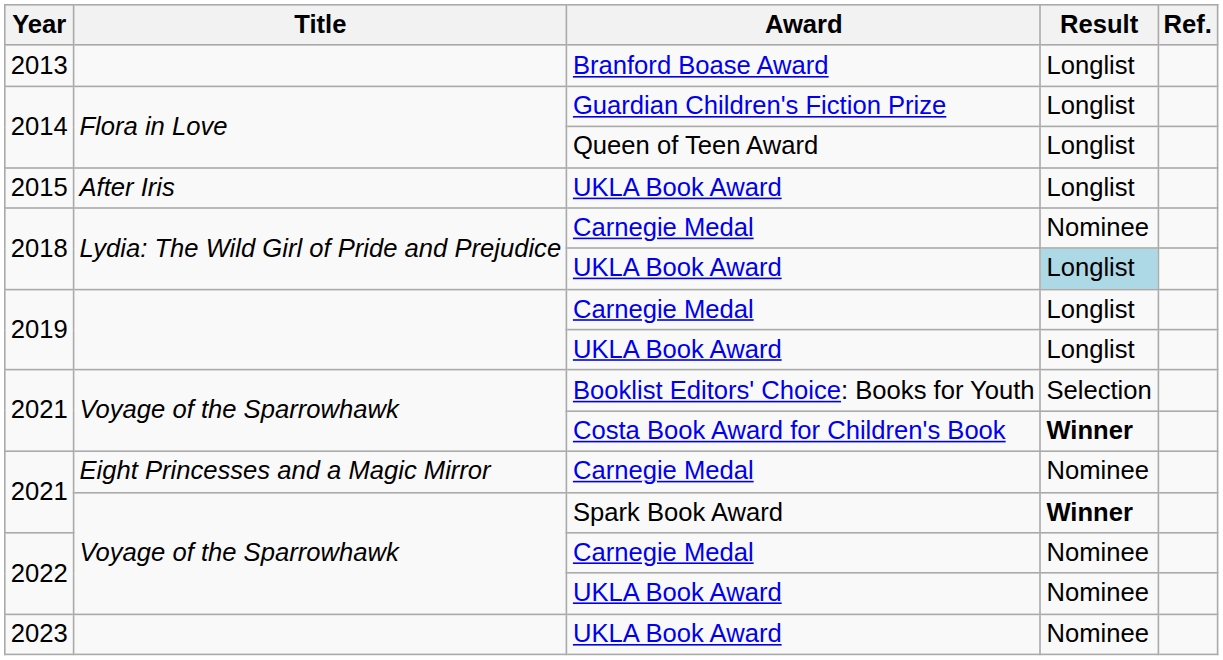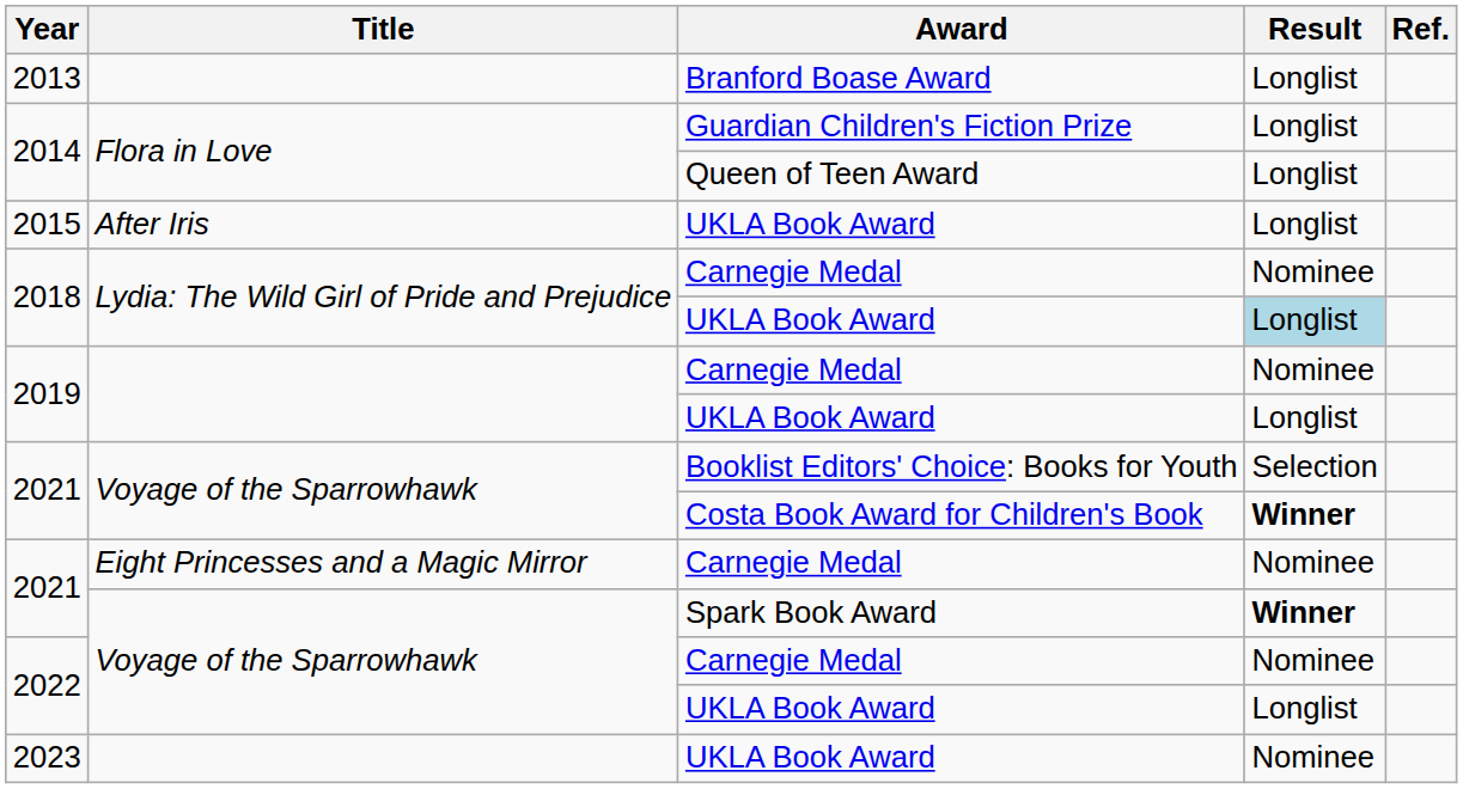2019 / Carnegie Medal | Result: Longlist -> Nominee
2022 / UKLA Book Award | Result: Nominee -> Longlist
